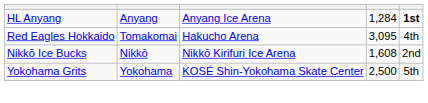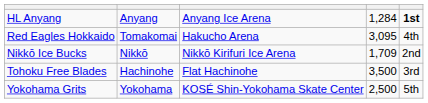Nikkō Ice Bucks | column 4: 1,608 -> 1,709
+ row: Tohoku Free Blades | Hachinohe | Flat Hachinohe | 3,500 | 3rd
